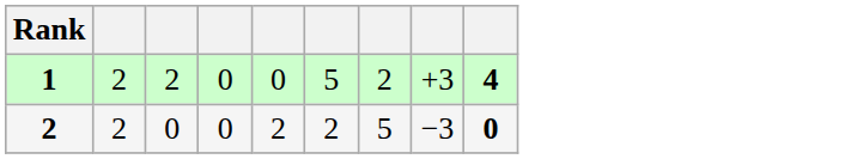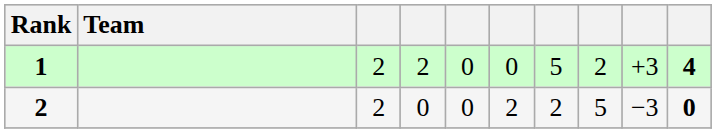+ column: Team
